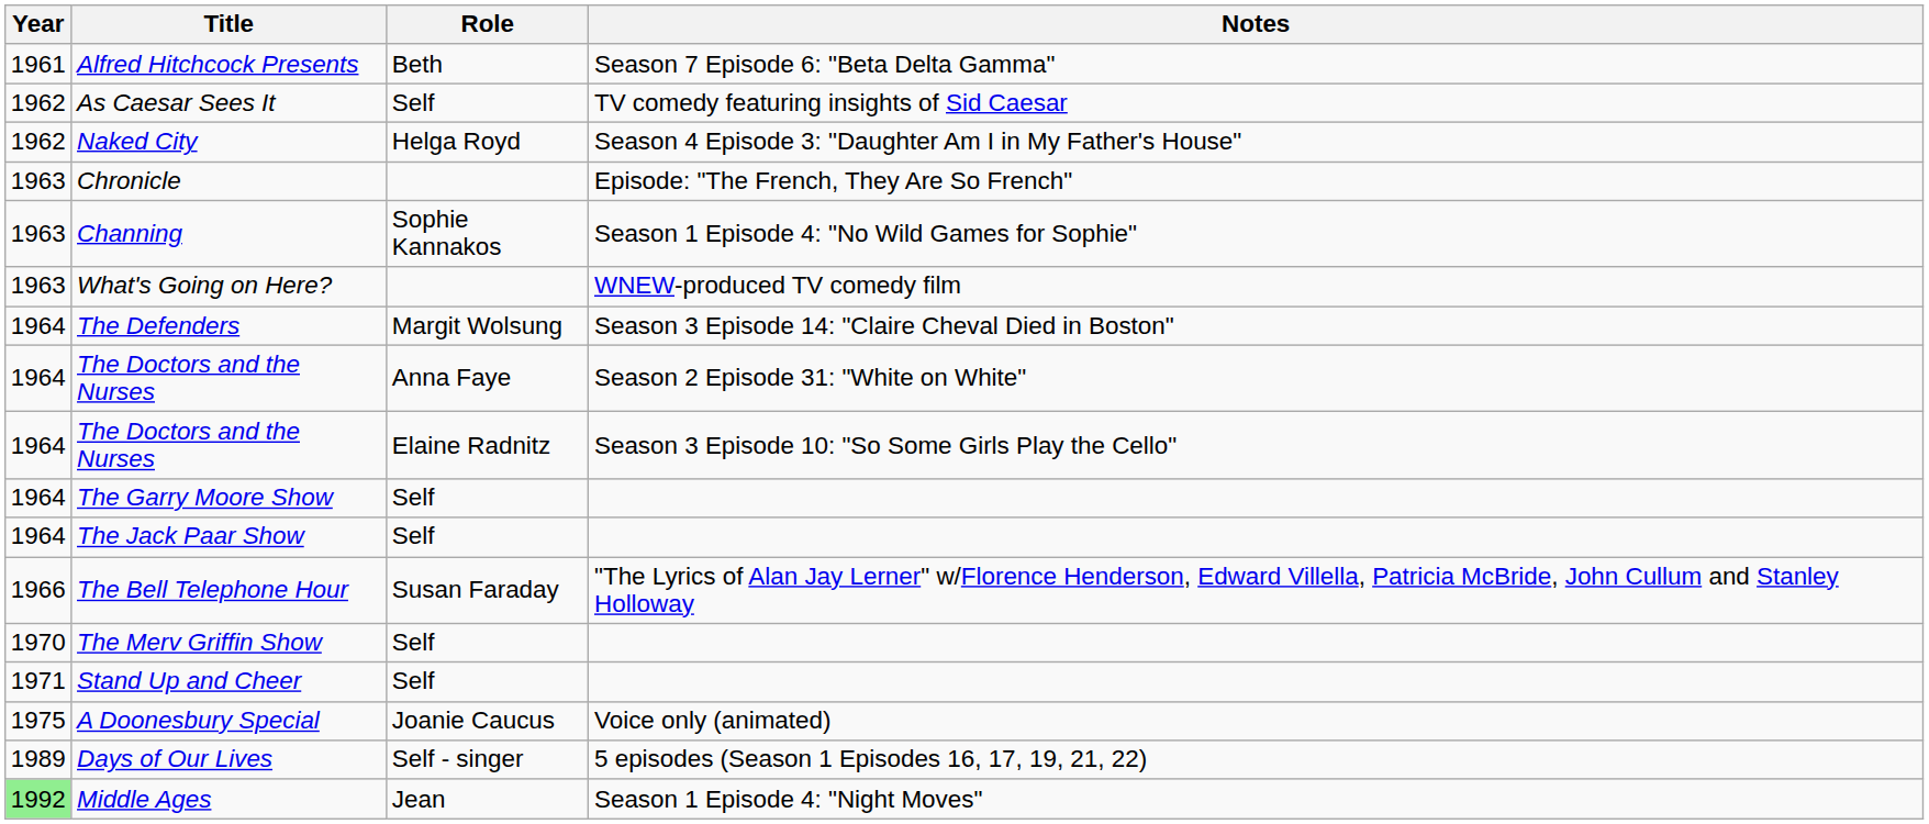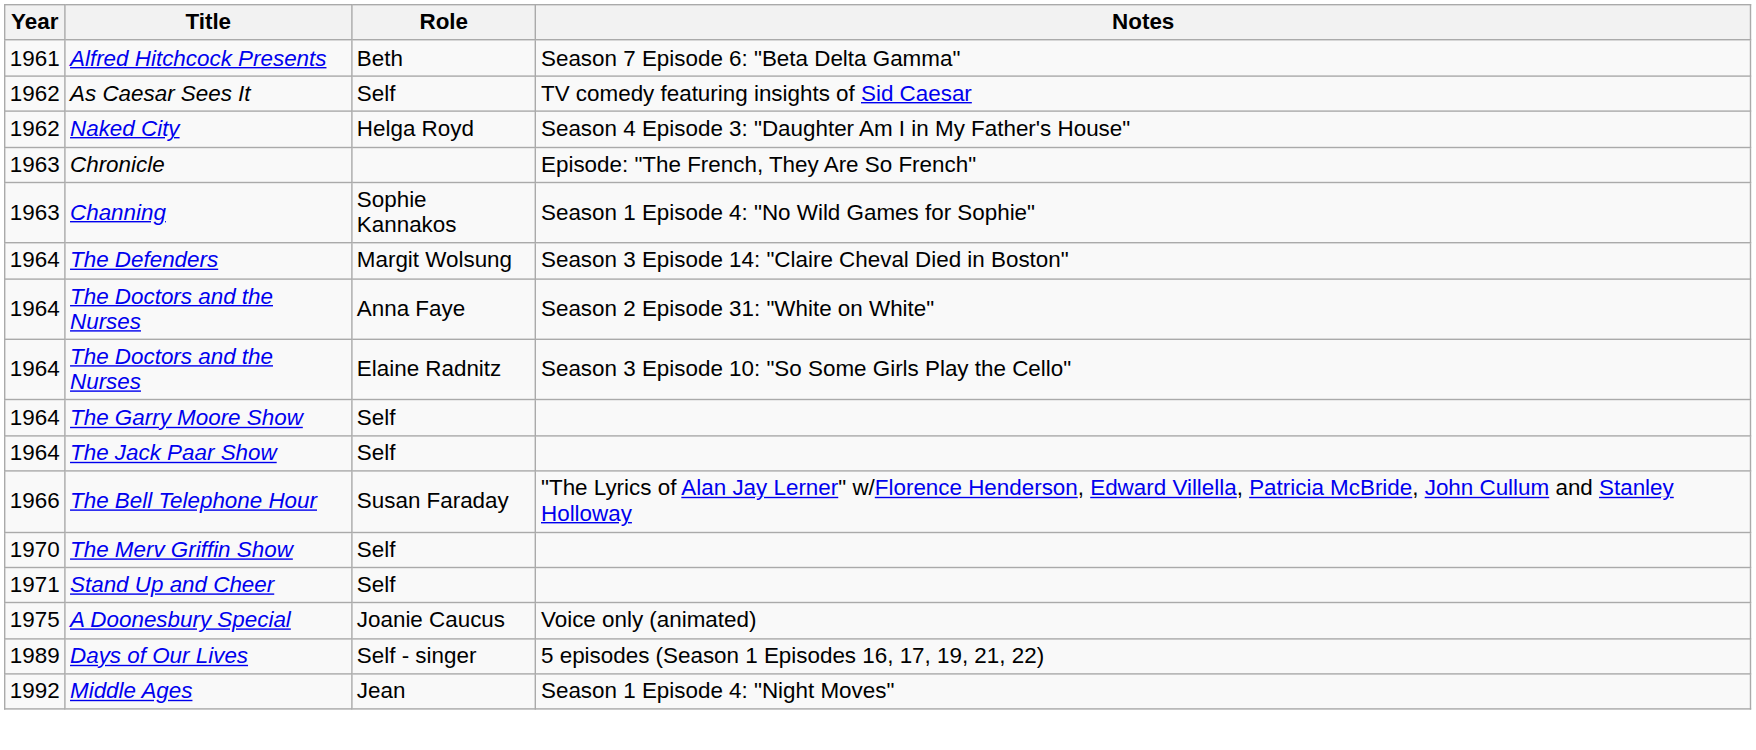- row: 1963 | What's Going on Here? | WNEW-produced TV comedy film
Middle Ages | Year: lightgreen background -> no background
